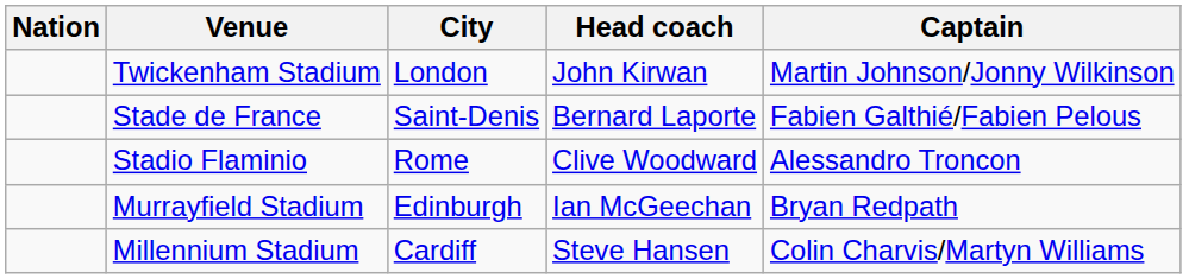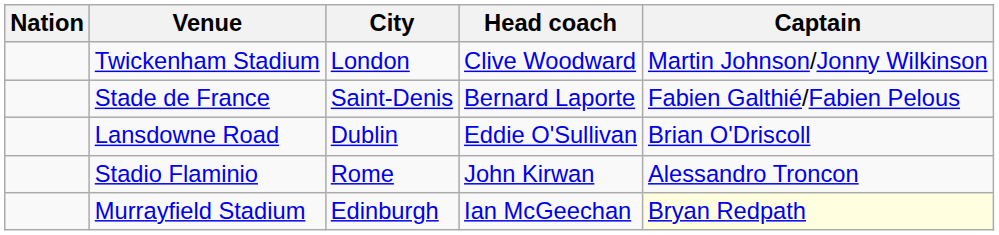Twickenham Stadium | Head coach: John Kirwan -> Clive Woodward
+ row: Lansdowne Road | Dublin | Eddie O'Sullivan | Brian O'Driscoll
Stadio Flaminio | Head coach: Clive Woodward -> John Kirwan
Murrayfield Stadium | Captain: no background -> lightyellow background
- row: Millennium Stadium | Cardiff | Steve Hansen | Colin Charvis/Martyn Williams
